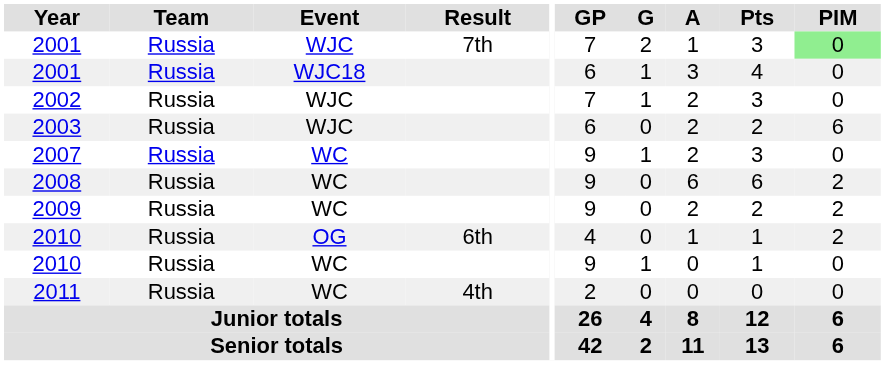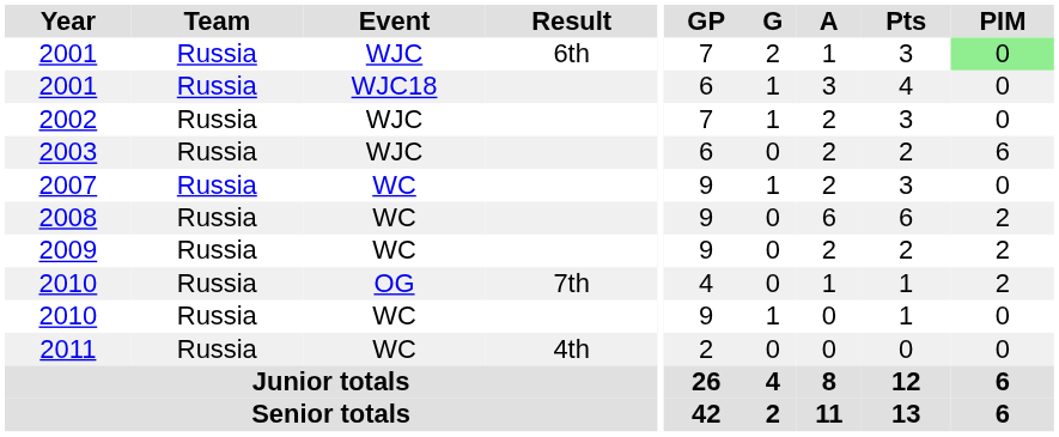2001 / WJC | Result: 7th -> 6th
2010 / OG | Result: 6th -> 7th
